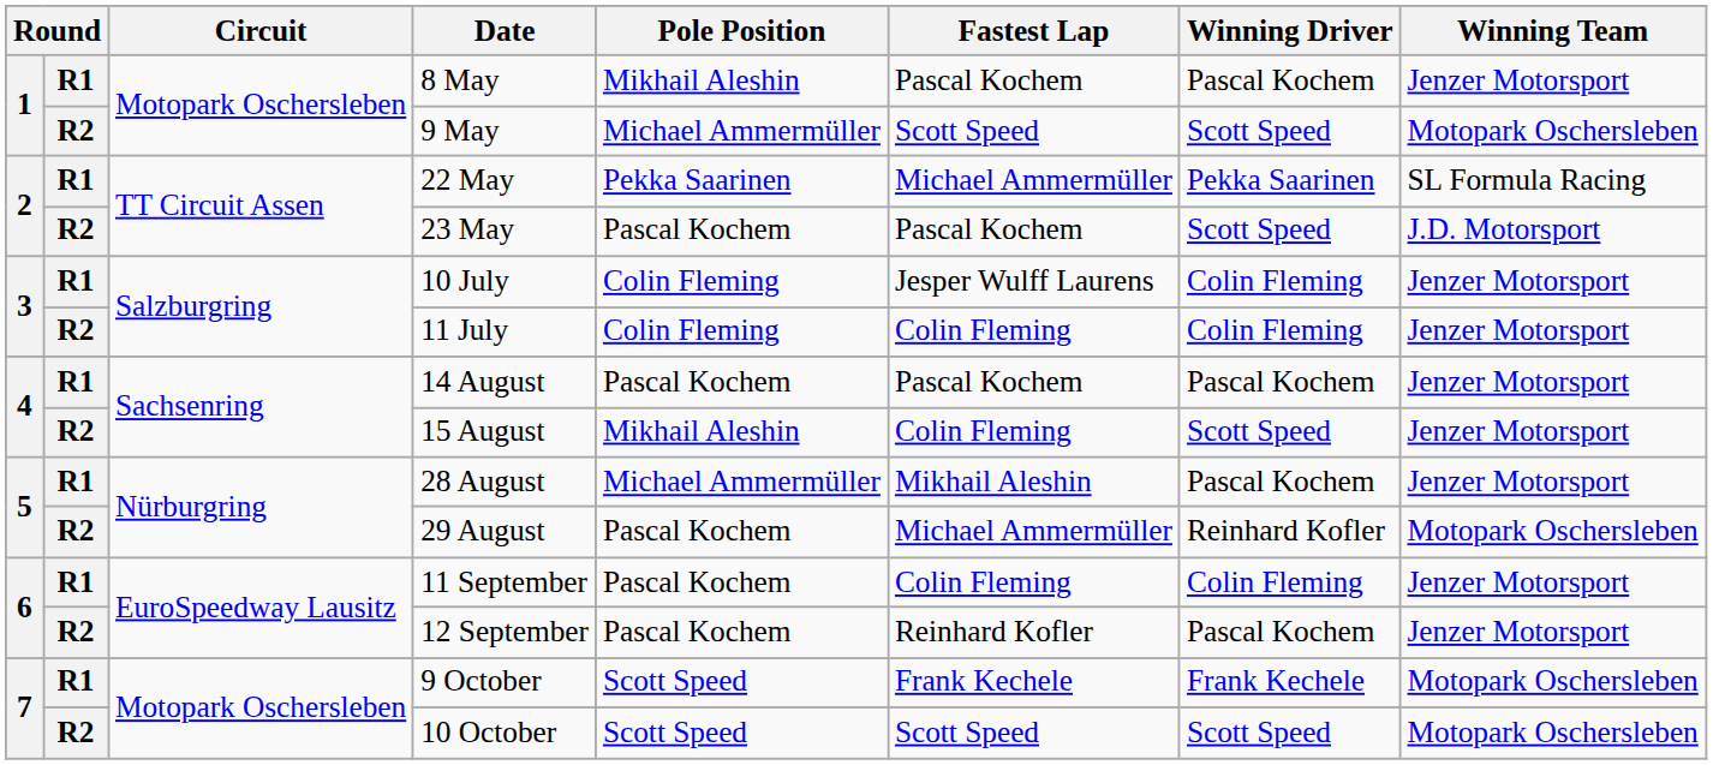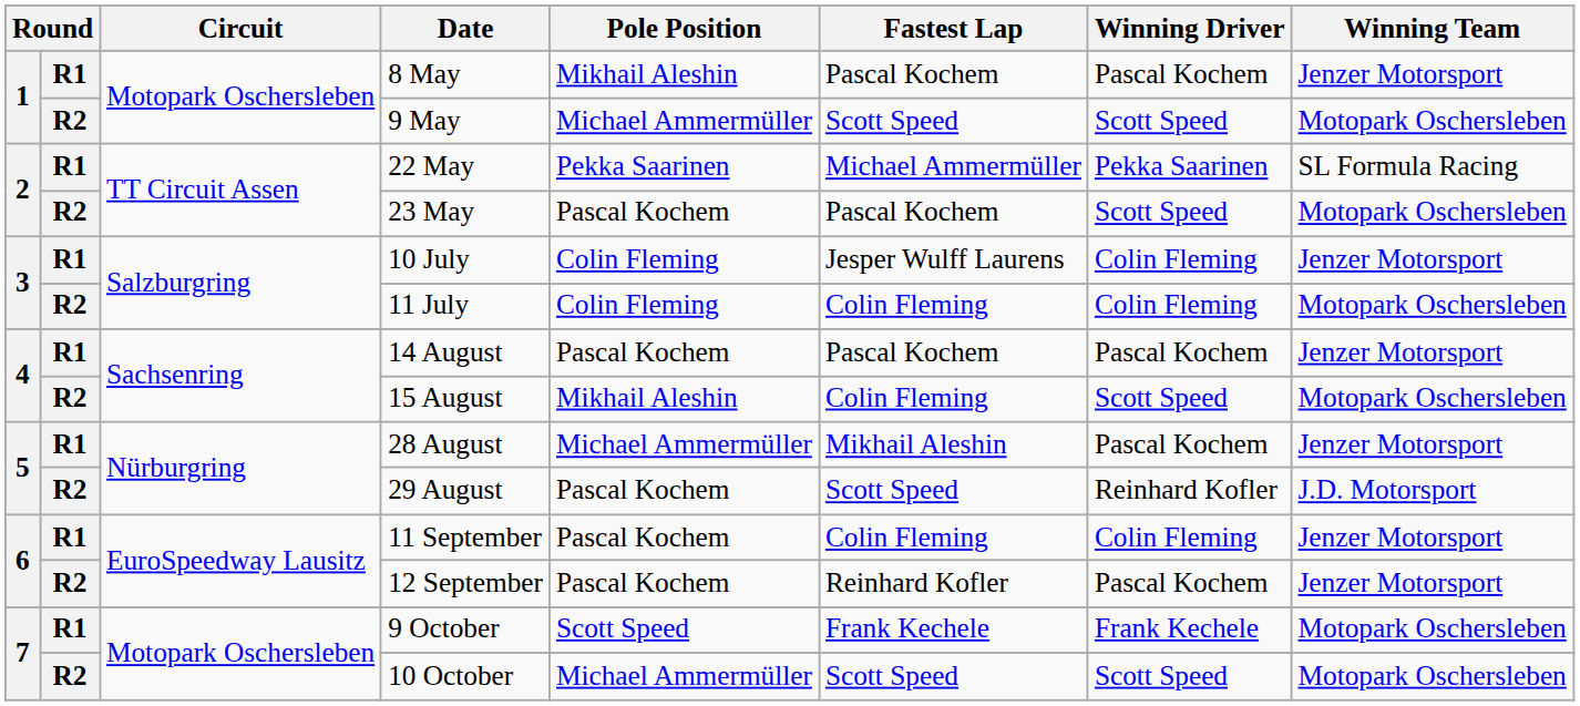23 May | Winning Team: J.D. Motorsport -> Motopark Oschersleben
11 July | Winning Team: Jenzer Motorsport -> Motopark Oschersleben
15 August | Winning Team: Jenzer Motorsport -> Motopark Oschersleben
29 August | Fastest Lap: Michael Ammermüller -> Scott Speed
29 August | Winning Team: Motopark Oschersleben -> J.D. Motorsport
10 October | Pole Position: Scott Speed -> Michael Ammermüller
